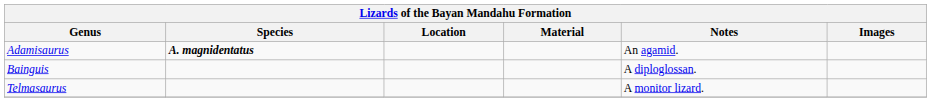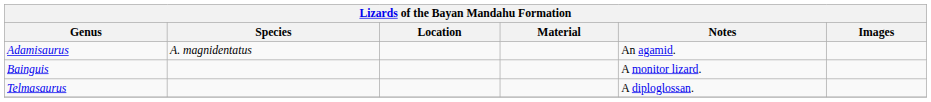Adamisaurus | Species: bold -> normal
Bainguis | Notes: A diploglossan. -> A monitor lizard.
Telmasaurus | Notes: A monitor lizard. -> A diploglossan.
